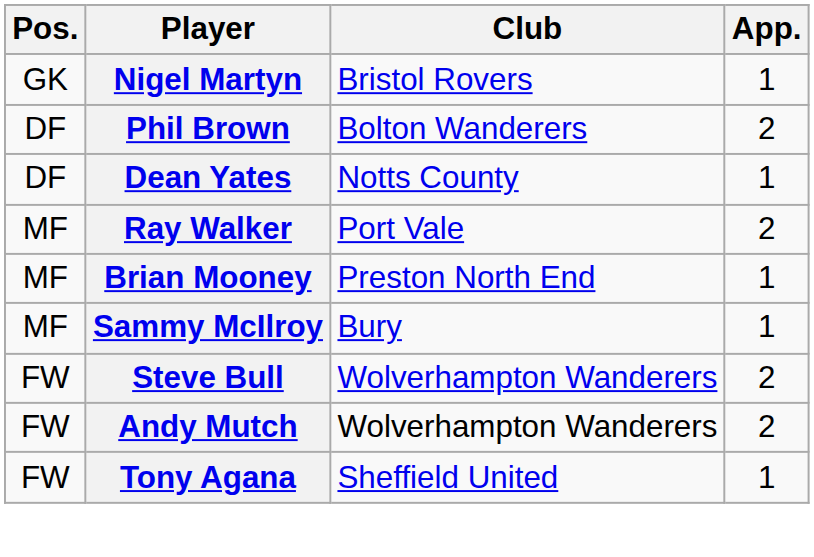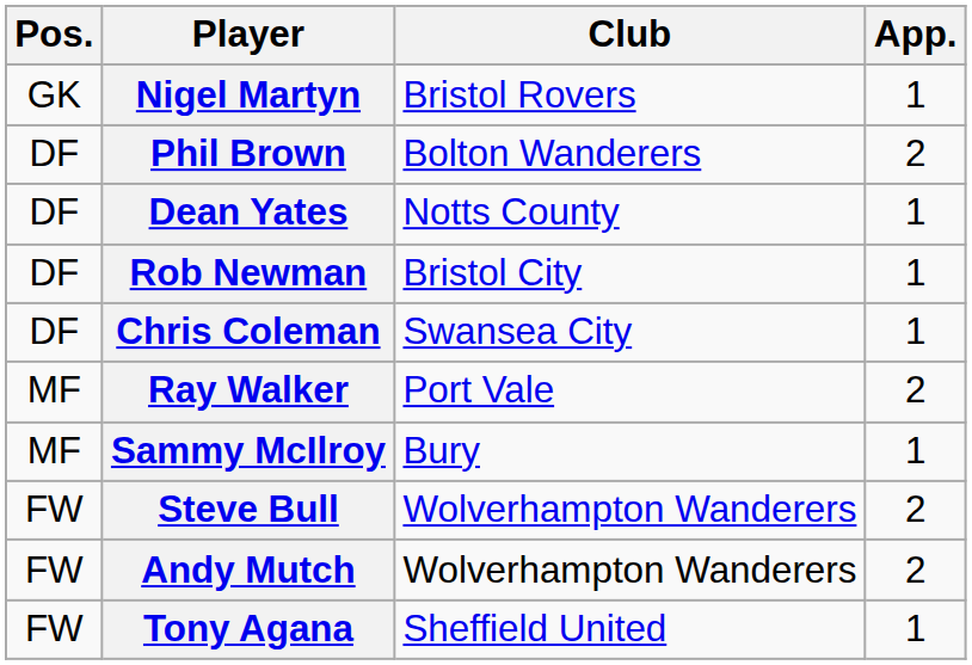+ row: DF | Rob Newman | Bristol City | 1
+ row: DF | Chris Coleman | Swansea City | 1
- row: MF | Brian Mooney | Preston North End | 1
